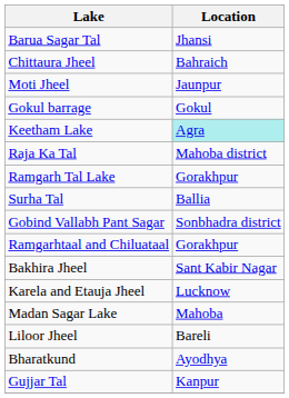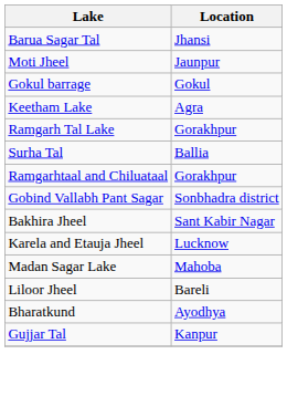- row: Chittaura Jheel | Bahraich
Keetham Lake | Location: paleturquoise background -> no background
- row: Raja Ka Tal | Mahoba district
rows swapped: Gobind Vallabh Pant Sagar <-> Ramgarhtaal and Chiluataal
